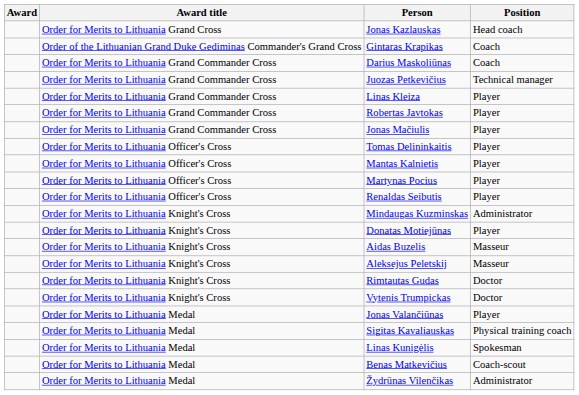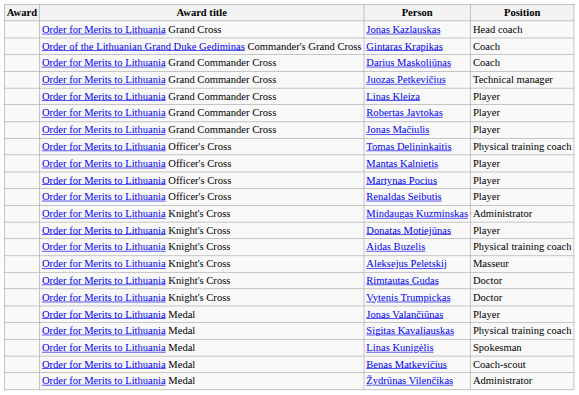Tomas Delininkaitis | Position: Player -> Physical training coach
Aidas Buzelis | Position: Masseur -> Physical training coach
